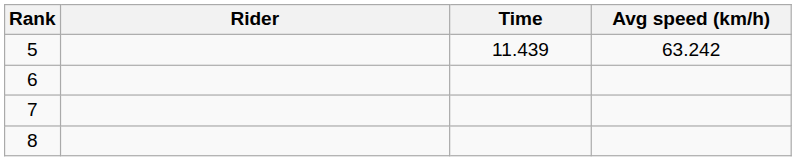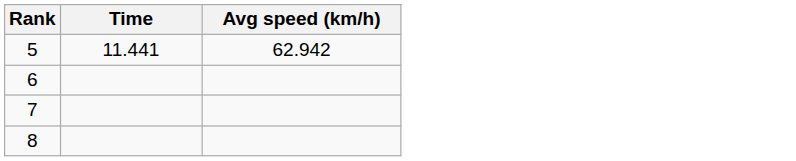- column: Rider
5 | Time: 11.439 -> 11.441
5 | Avg speed (km/h): 63.242 -> 62.942
